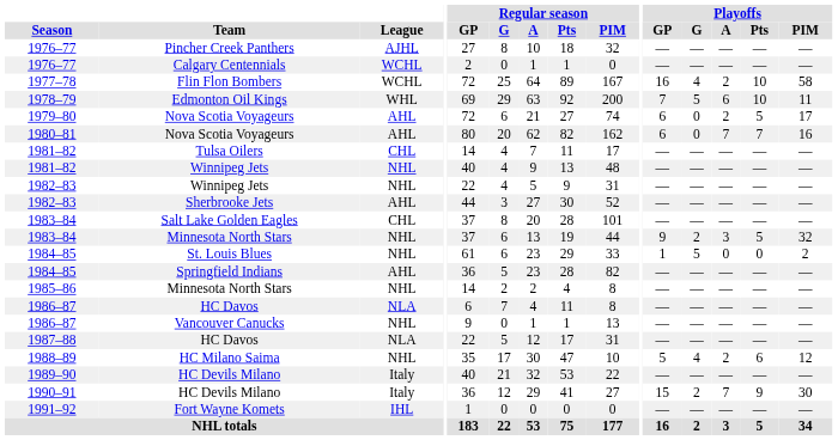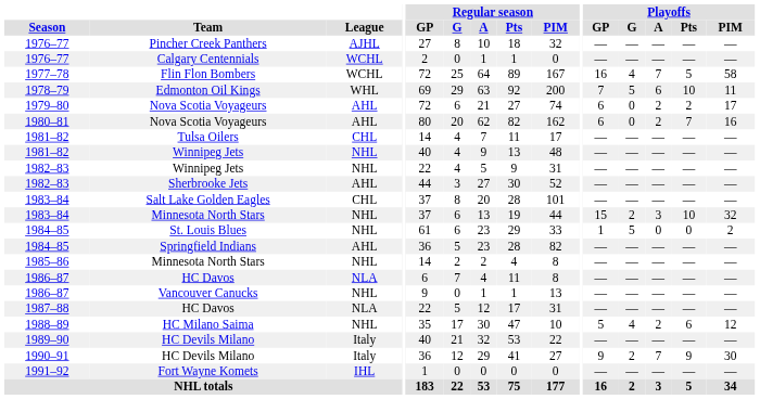Flin Flon Bombers | Playoffs / A: 2 -> 7
Flin Flon Bombers | Playoffs / Pts: 10 -> 5
1979–80 / Nova Scotia Voyageurs | Playoffs / Pts: 5 -> 2
1980–81 / Nova Scotia Voyageurs | Playoffs / A: 7 -> 2
1983–84 / Minnesota North Stars | Playoffs / GP: 9 -> 15
1983–84 / Minnesota North Stars | Playoffs / Pts: 5 -> 10
1990–91 / HC Devils Milano | Playoffs / GP: 15 -> 9
